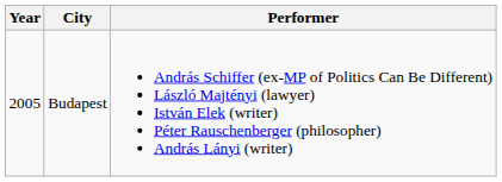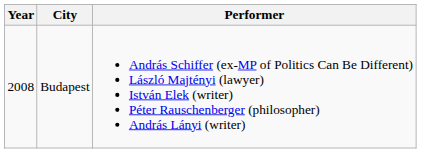Budapest | Year: 2005 -> 2008
